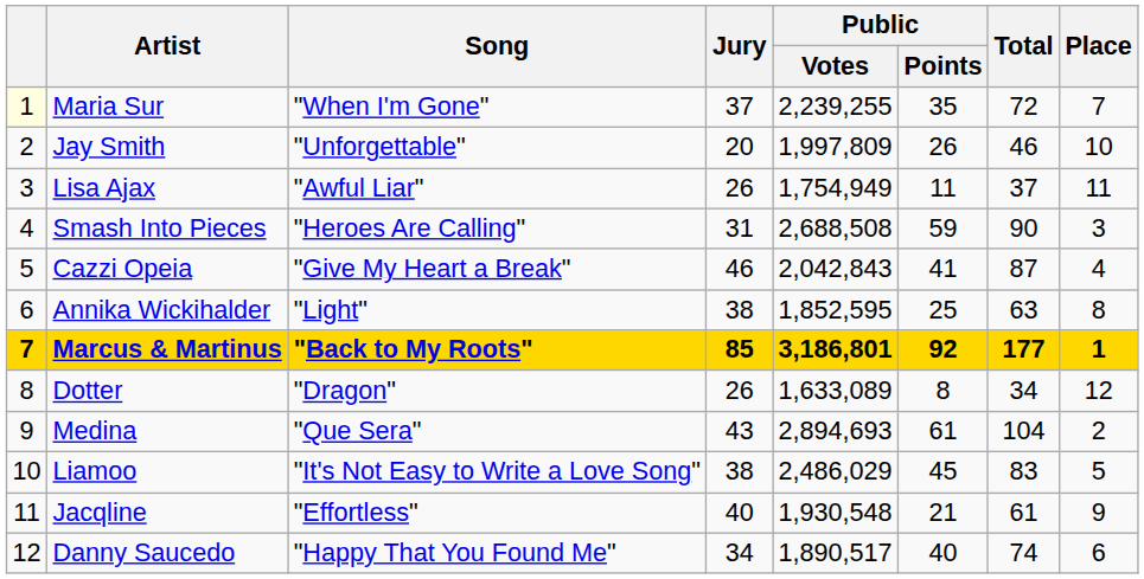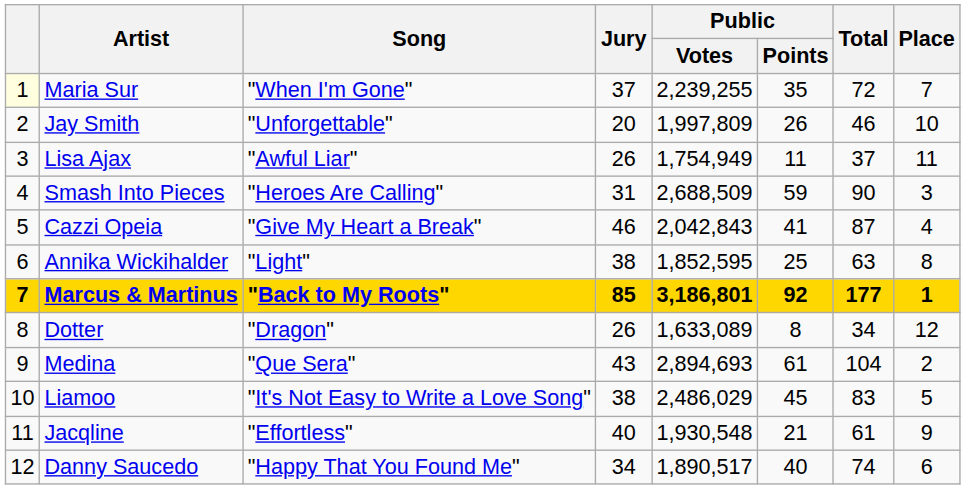Smash Into Pieces | Public / Votes: 2,688,508 -> 2,688,509
